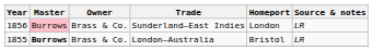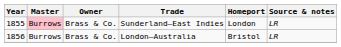Sunderland–East Indies | Year: 1856 -> 1855
London–Australia | Year: 1855 -> 1856
London–Australia | Master: bold -> normal
